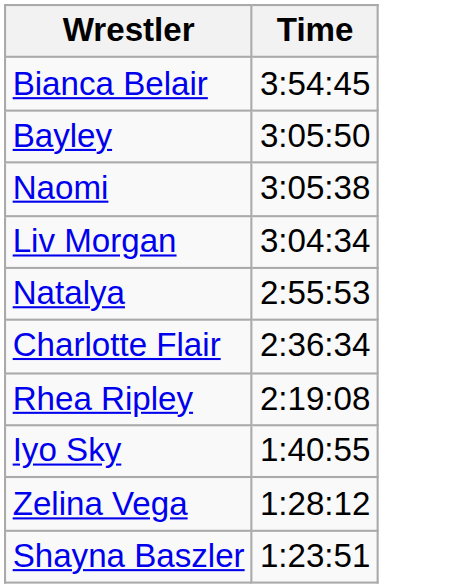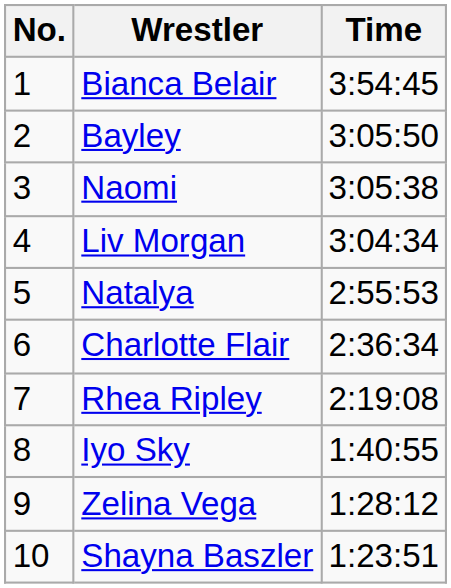+ column: No. | 1 | 2 | 3 | 4 | 5 | 6 | 7 | 8 | 9 | 10
